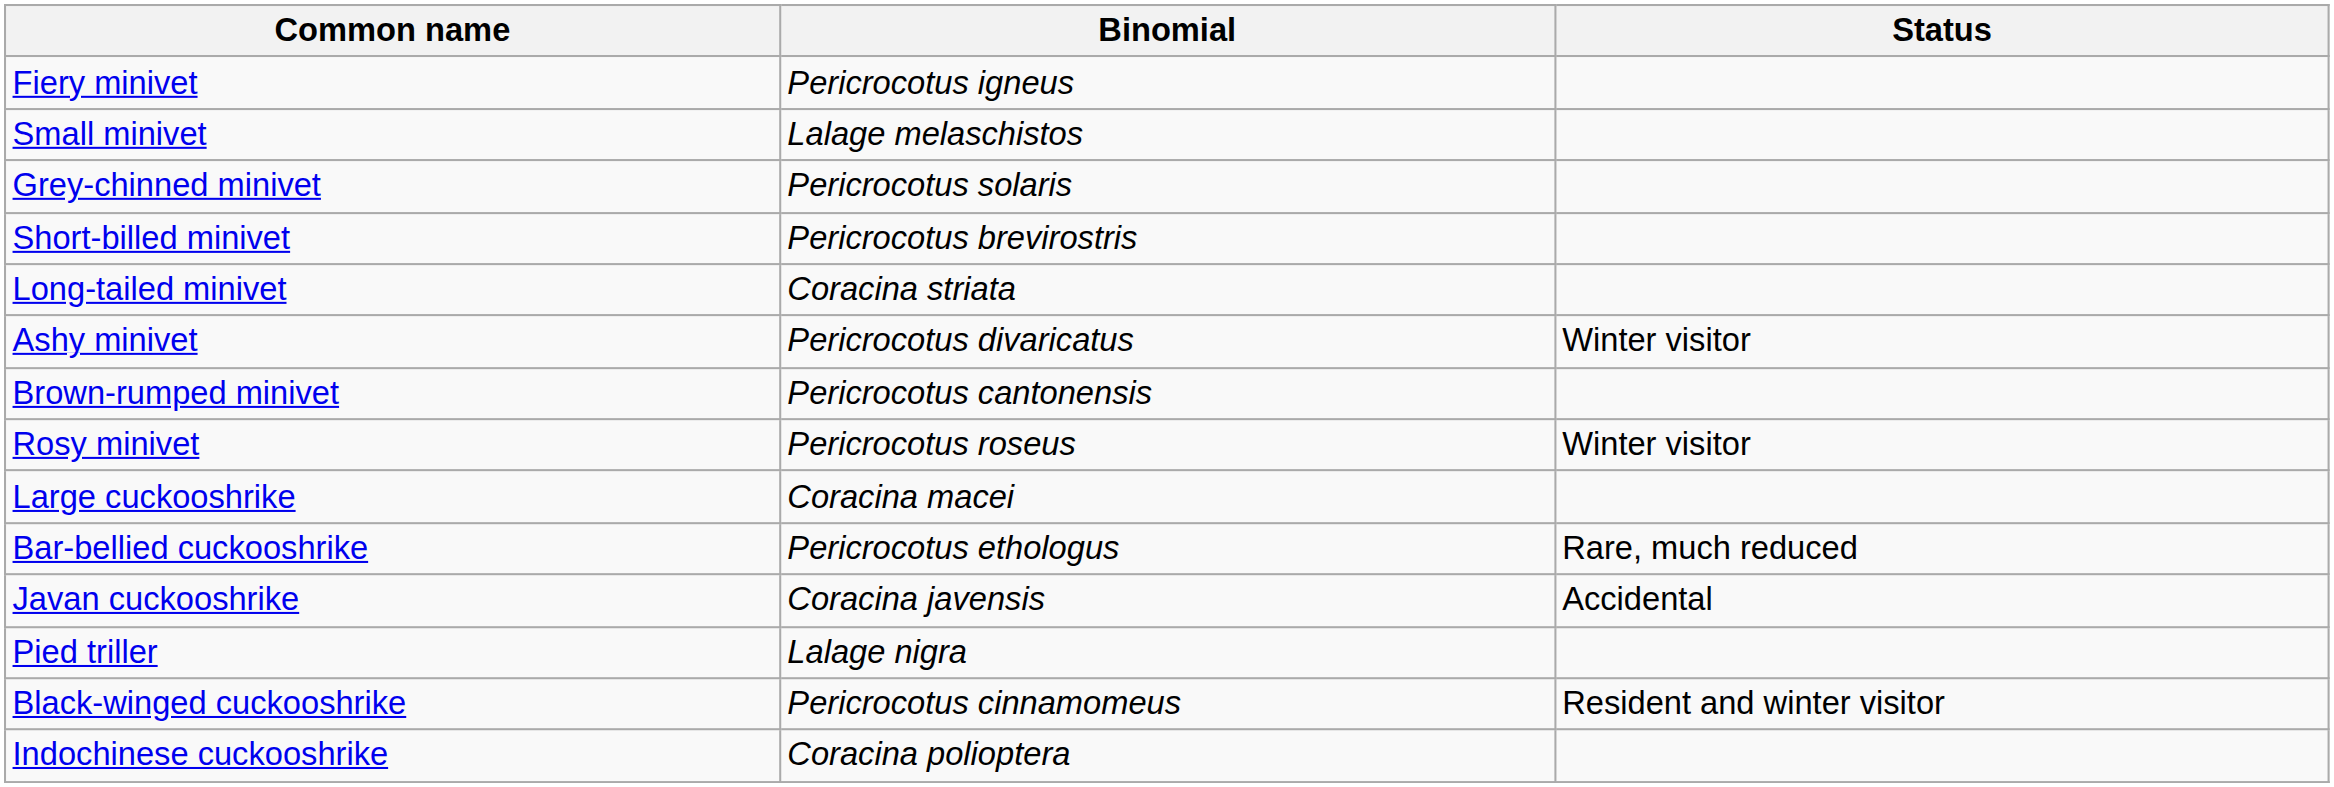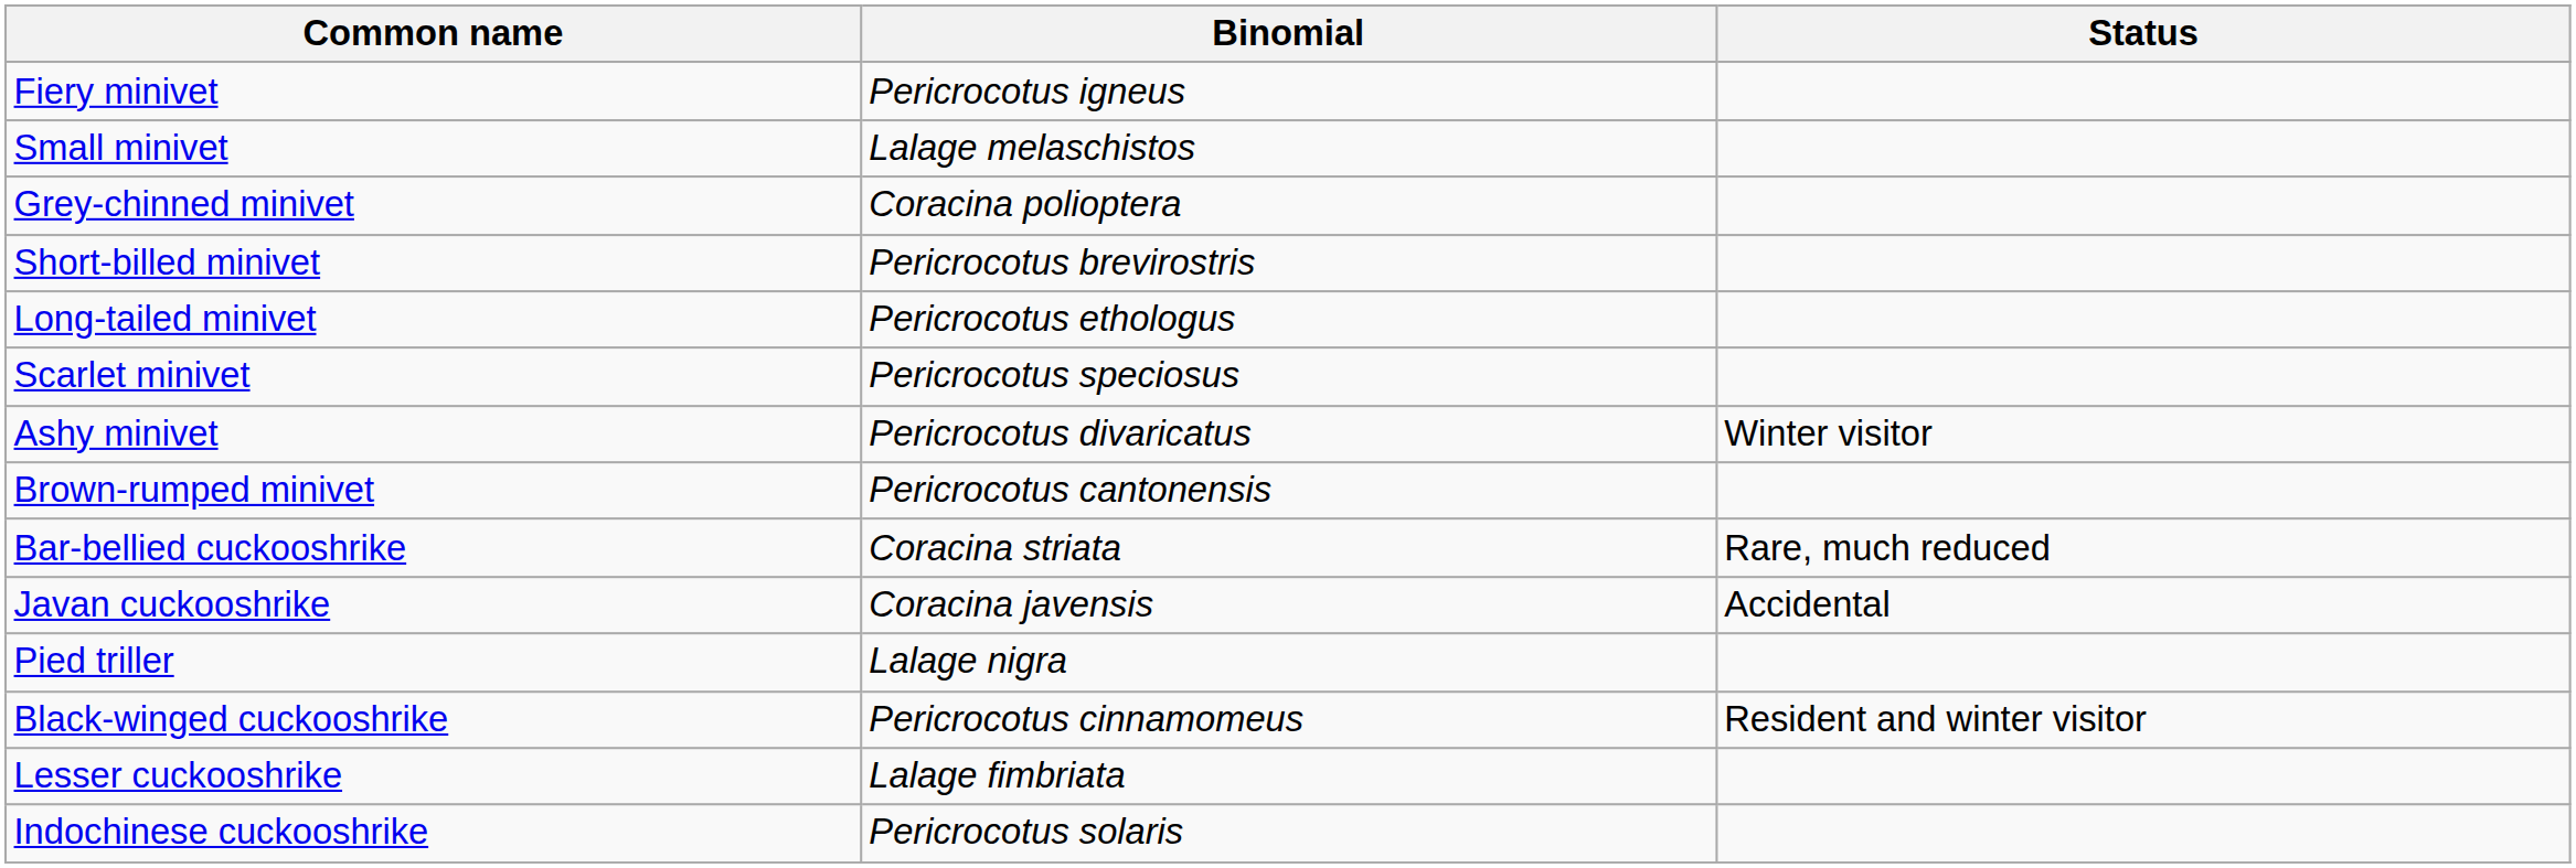Grey-chinned minivet | Binomial: Pericrocotus solaris -> Coracina polioptera
Long-tailed minivet | Binomial: Coracina striata -> Pericrocotus ethologus
+ row: Scarlet minivet | Pericrocotus speciosus
- row: Rosy minivet | Pericrocotus roseus | Winter visitor
- row: Large cuckooshrike | Coracina macei
Bar-bellied cuckooshrike | Binomial: Pericrocotus ethologus -> Coracina striata
+ row: Lesser cuckooshrike | Lalage fimbriata
Indochinese cuckooshrike | Binomial: Coracina polioptera -> Pericrocotus solaris
